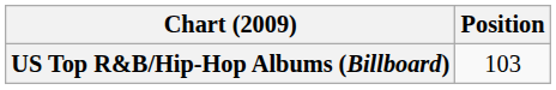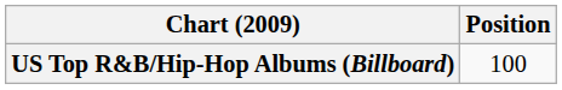US Top R&B/Hip-Hop Albums (Billboard) | Position: 103 -> 100
